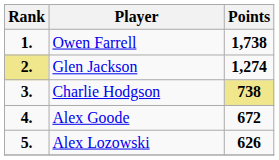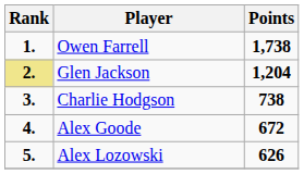Glen Jackson | Points: 1,274 -> 1,204
Charlie Hodgson | Points: khaki background -> no background
